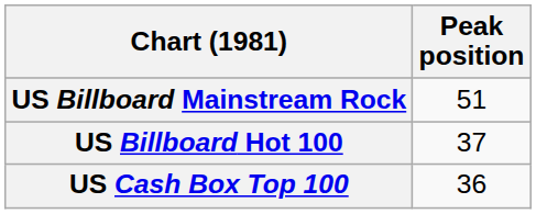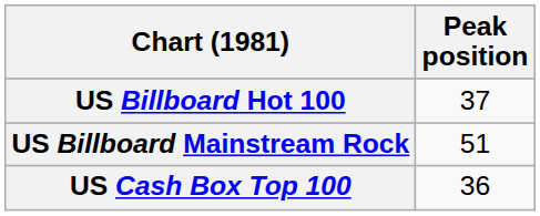rows swapped: US Billboard Hot 100 <-> US Billboard Mainstream Rock
